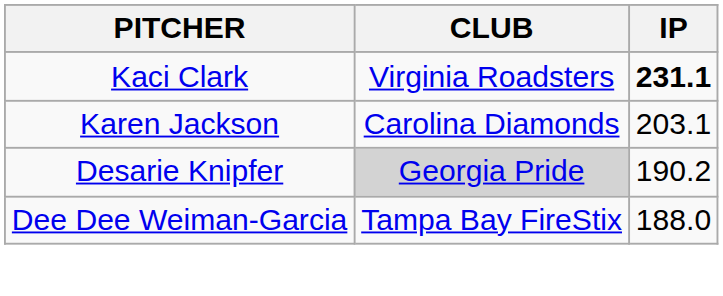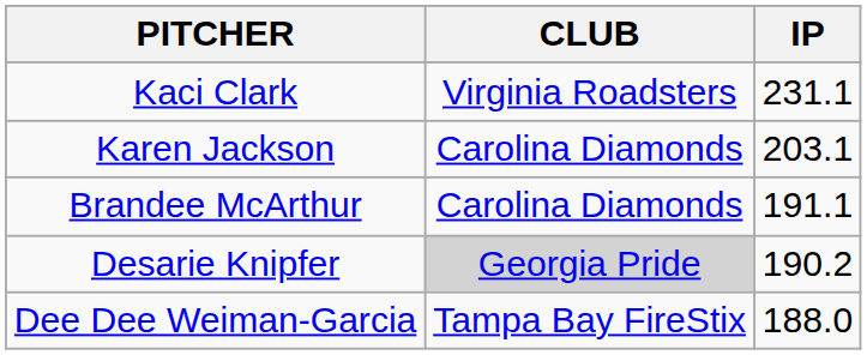Kaci Clark | IP: bold -> normal
+ row: Brandee McArthur | Carolina Diamonds | 191.1
